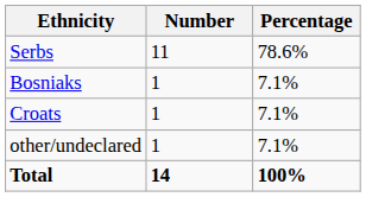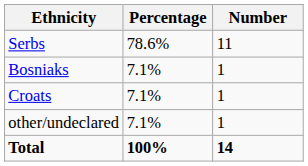columns swapped: Number <-> Percentage
